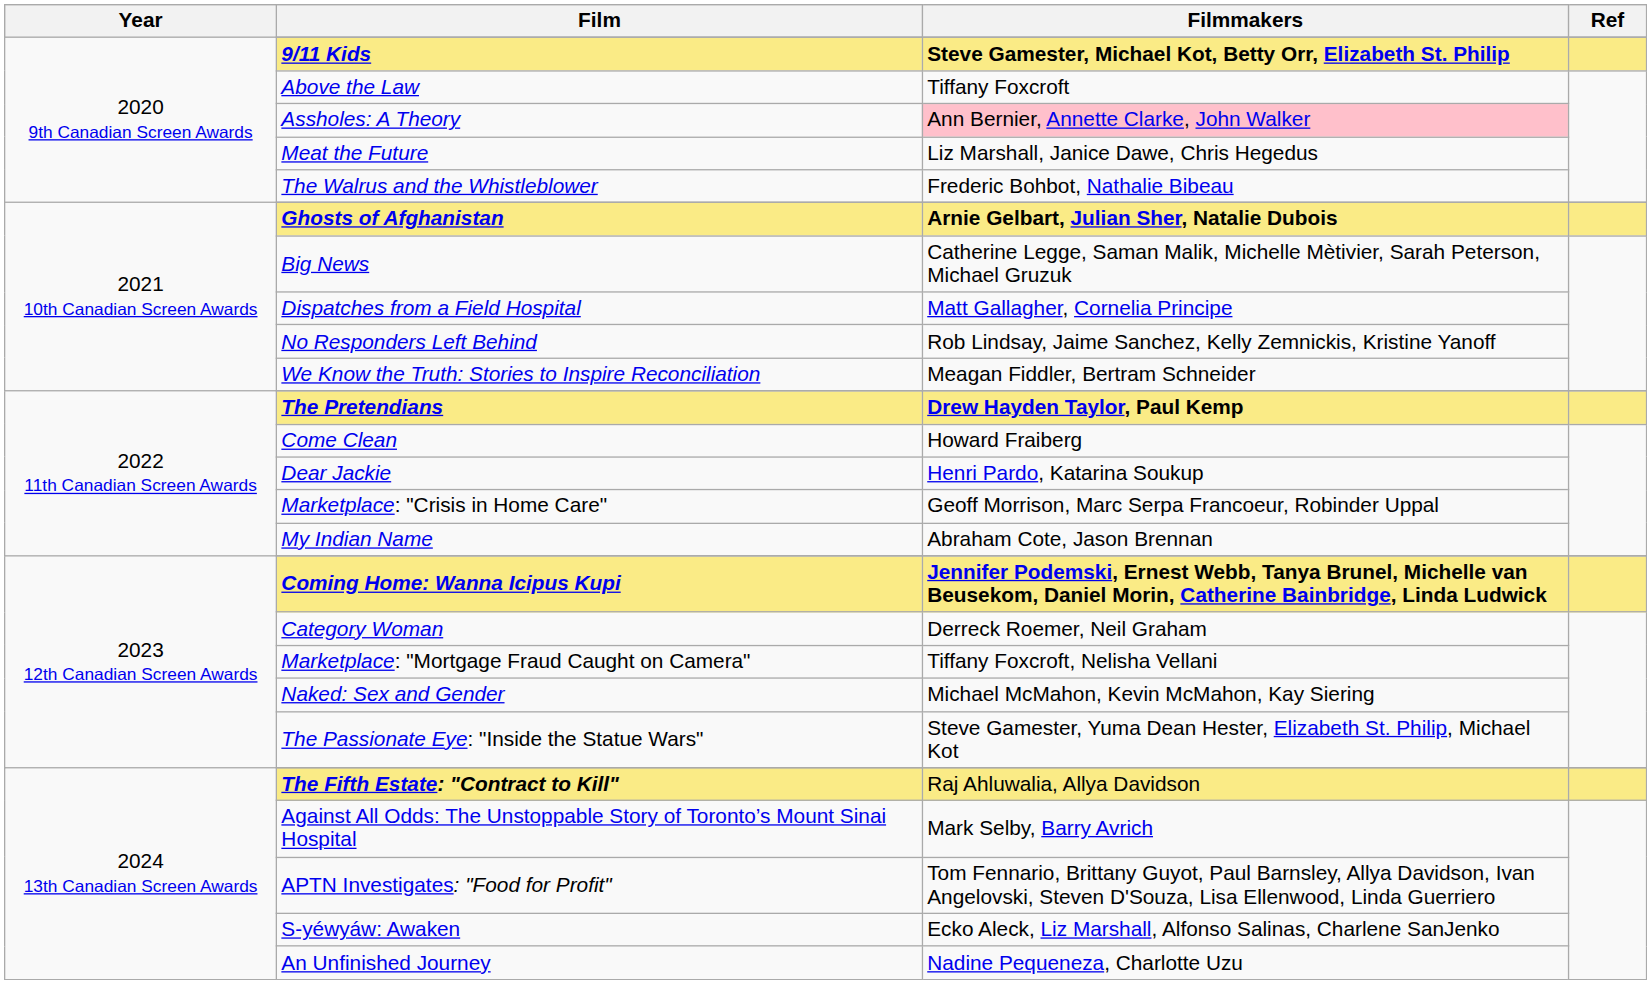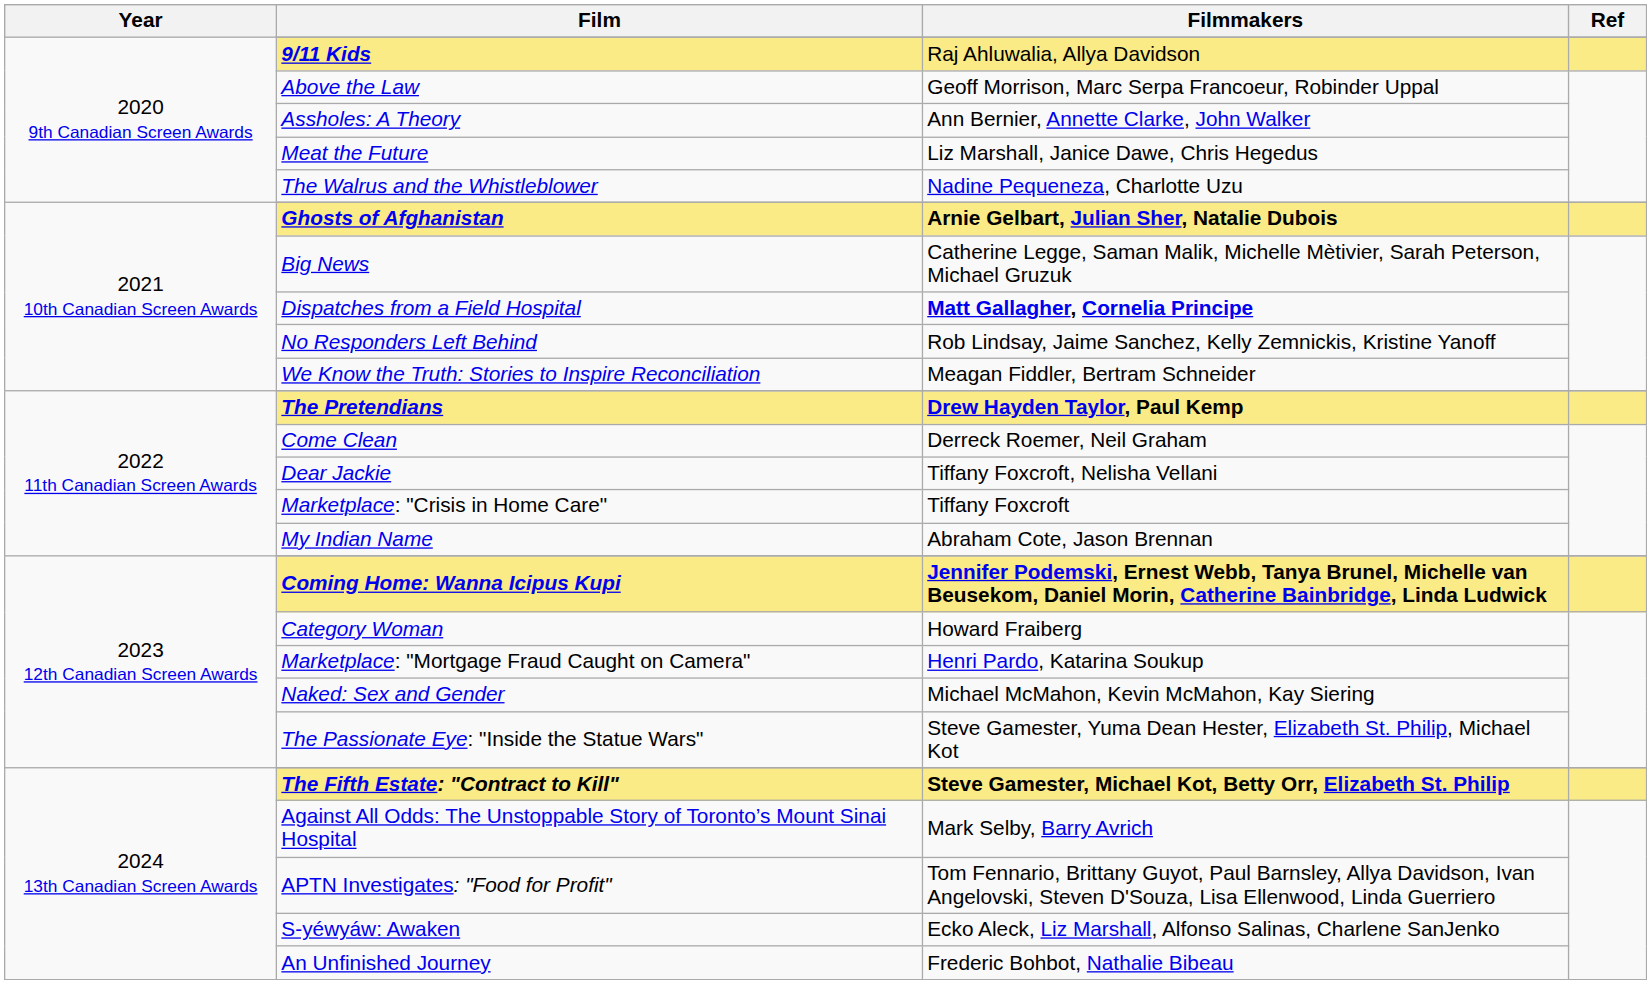9/11 Kids | Filmmakers: Steve Gamester, Michael Kot, Betty Orr, Elizabeth St. Philip -> Raj Ahluwalia, Allya Davidson
Above the Law | Filmmakers: Tiffany Foxcroft -> Geoff Morrison, Marc Serpa Francoeur, Robinder Uppal
Assholes: A Theory | Filmmakers: pink background -> no background
The Walrus and the Whistleblower | Filmmakers: Frederic Bohbot, Nathalie Bibeau -> Nadine Pequeneza, Charlotte Uzu
Dispatches from a Field Hospital | Filmmakers: normal -> bold
Come Clean | Filmmakers: Howard Fraiberg -> Derreck Roemer, Neil Graham
Dear Jackie | Filmmakers: Henri Pardo, Katarina Soukup -> Tiffany Foxcroft, Nelisha Vellani
Marketplace: "Crisis in Home Care" | Filmmakers: Geoff Morrison, Marc Serpa Francoeur, Robinder Uppal -> Tiffany Foxcroft
Category Woman | Filmmakers: Derreck Roemer, Neil Graham -> Howard Fraiberg
Marketplace: "Mortgage Fraud Caught on Camera" | Filmmakers: Tiffany Foxcroft, Nelisha Vellani -> Henri Pardo, Katarina Soukup
The Fifth Estate: "Contract to Kill" | Filmmakers: Raj Ahluwalia, Allya Davidson -> Steve Gamester, Michael Kot, Betty Orr, Elizabeth St. Philip
An Unfinished Journey | Filmmakers: Nadine Pequeneza, Charlotte Uzu -> Frederic Bohbot, Nathalie Bibeau
